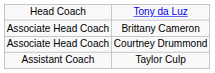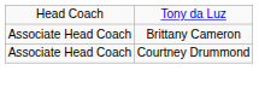- row: Assistant Coach | Taylor Culp
